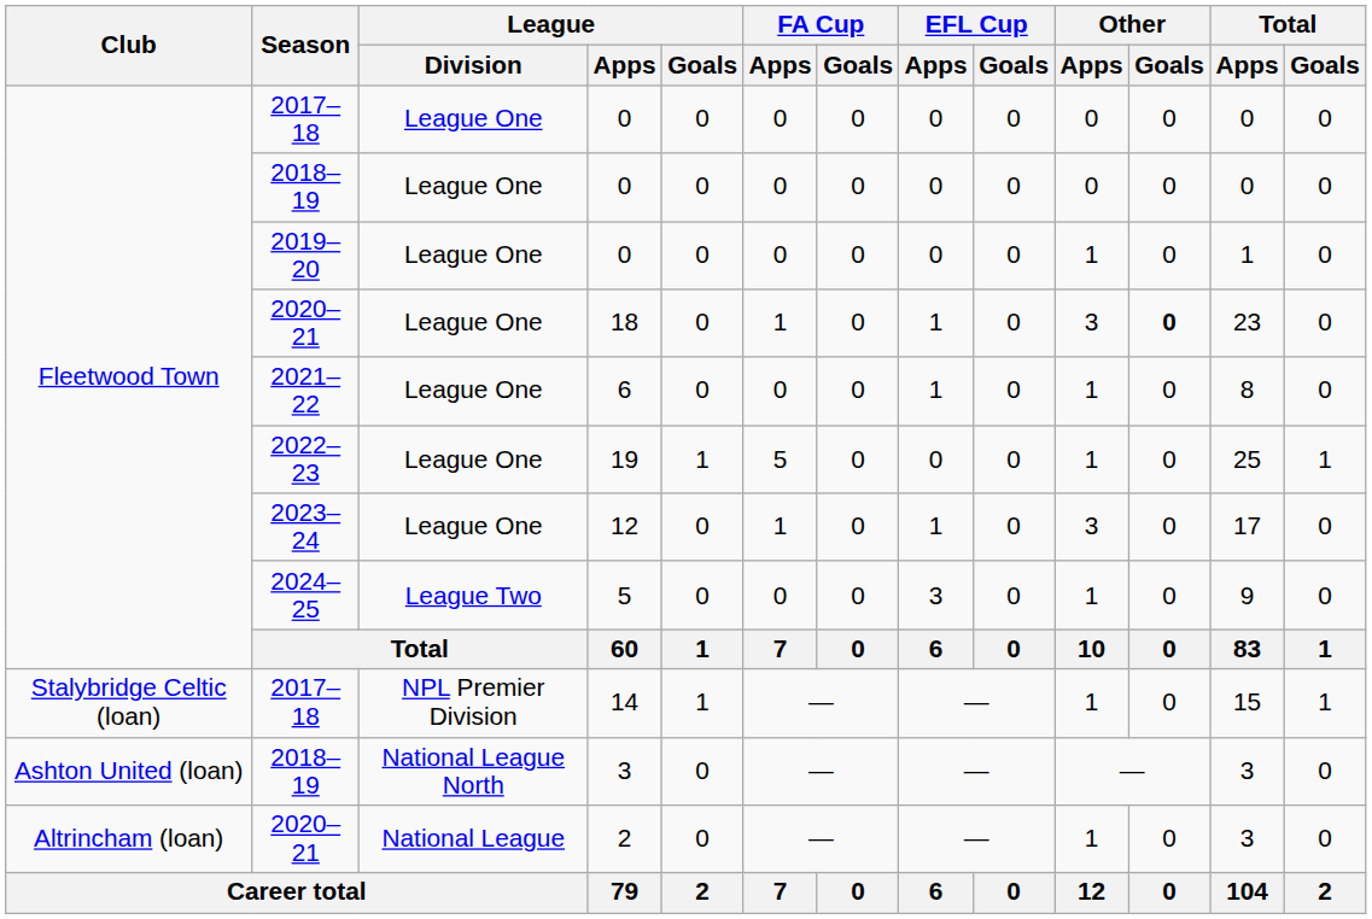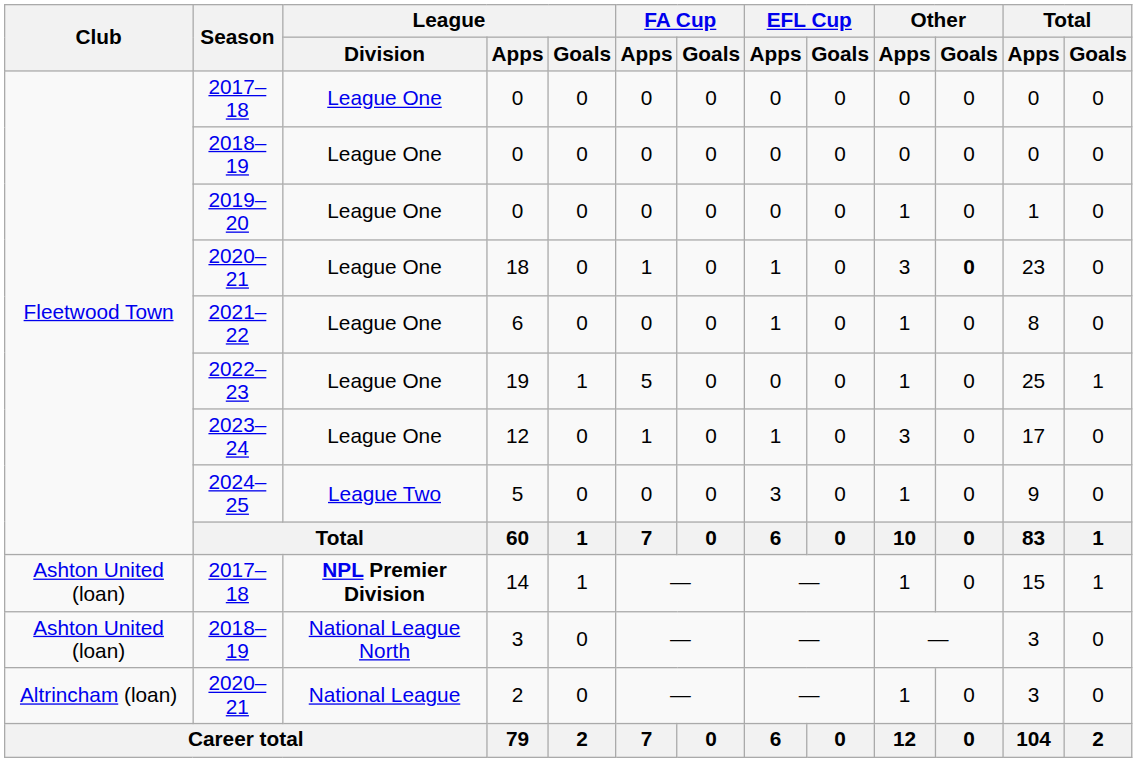14 | Club: Stalybridge Celtic (loan) -> Ashton United (loan)
14 | League / Division: normal -> bold
